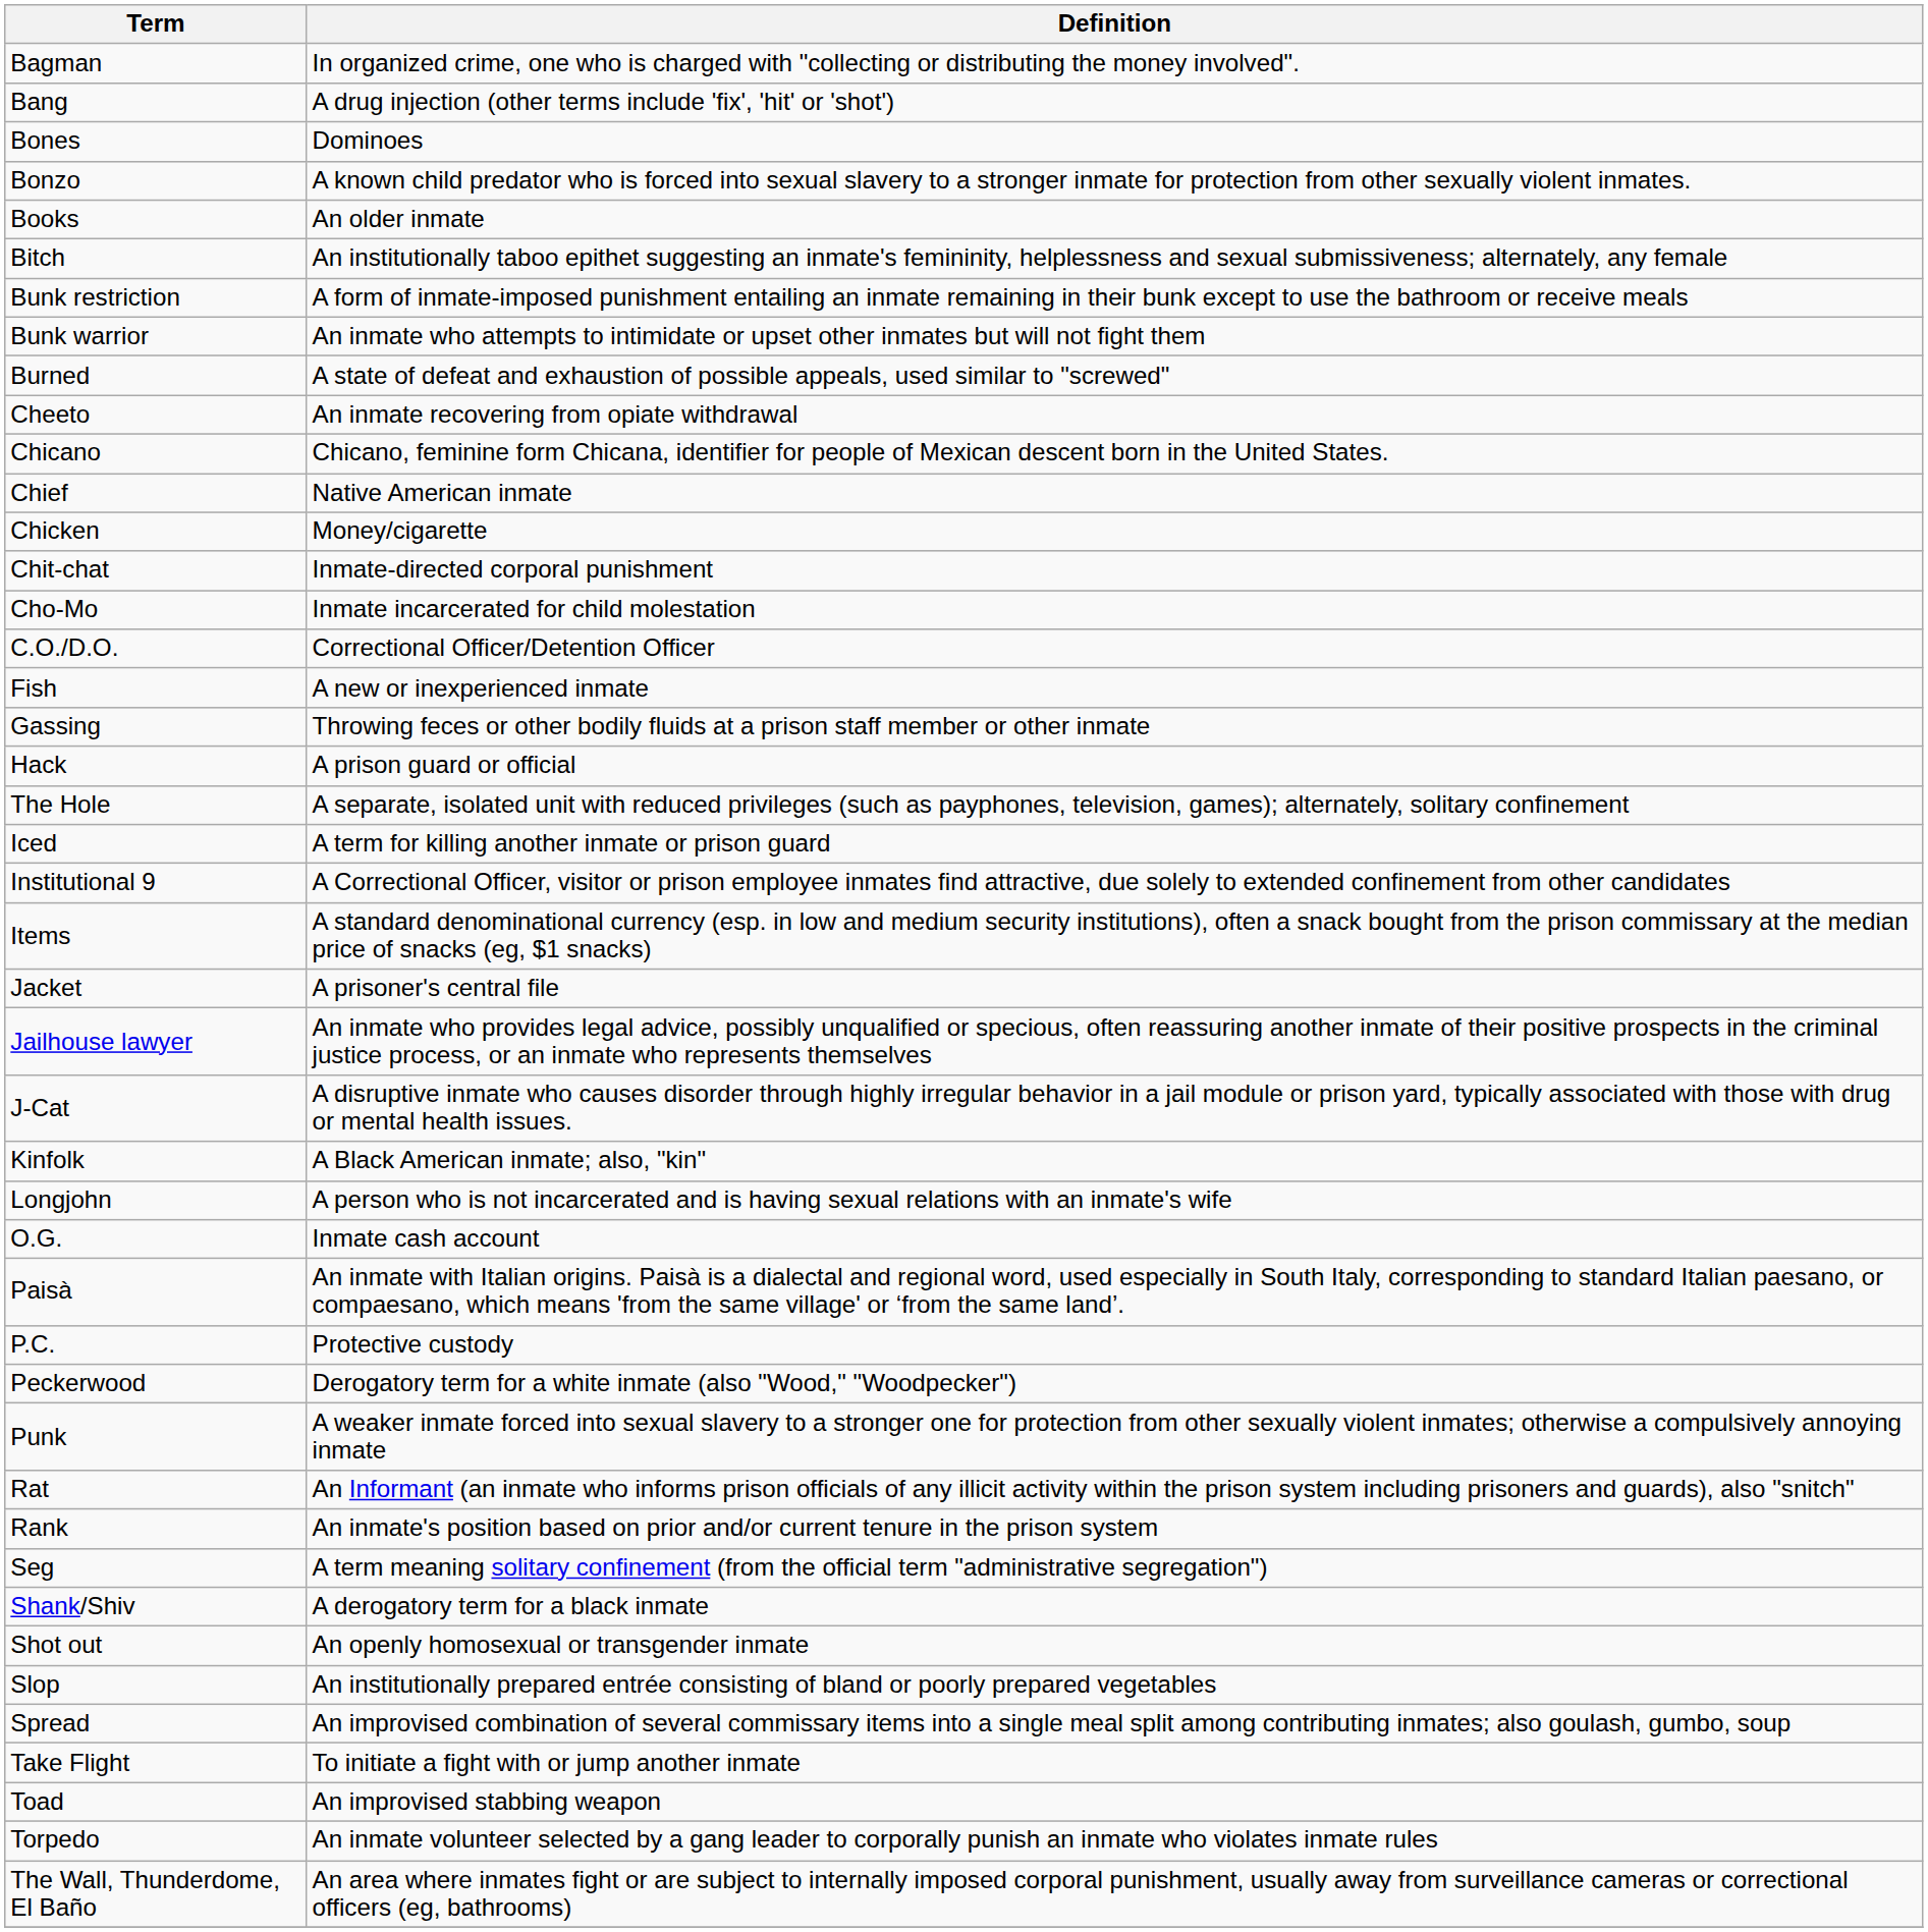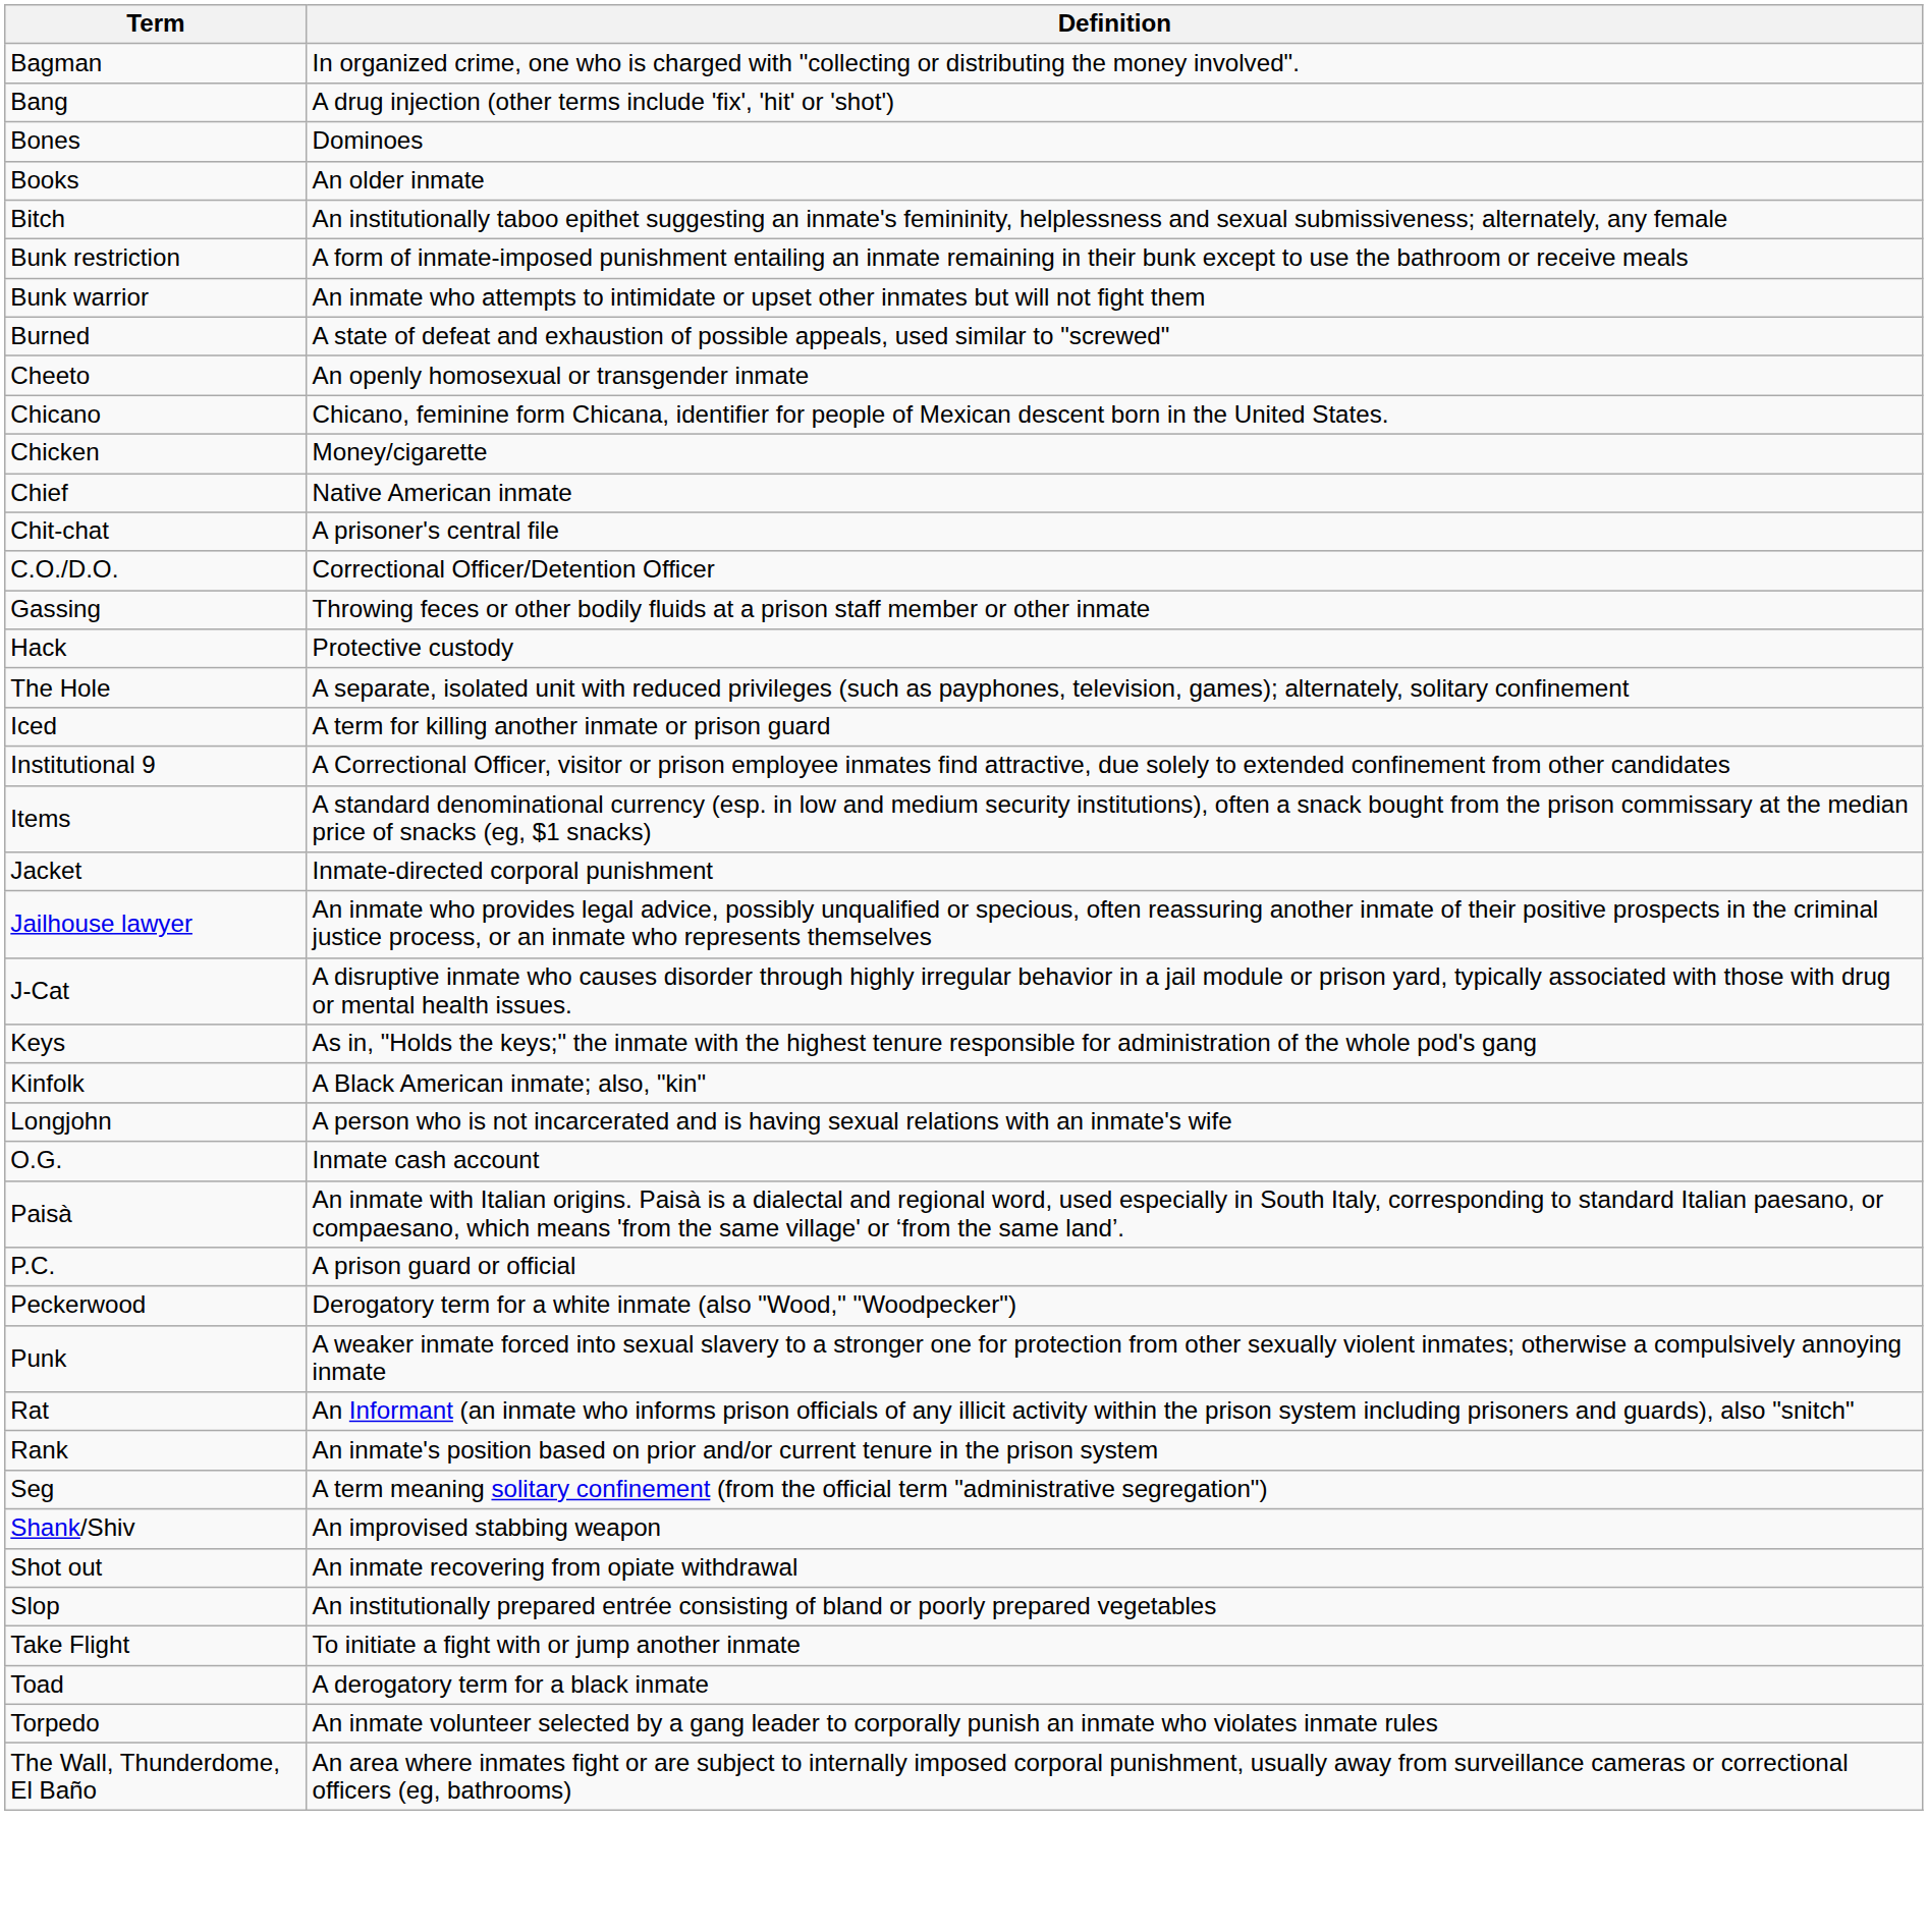- row: Bonzo | A known child predator who is forced into sexual slavery to a stronger inmate for protection from other sexually violent inmates.
Cheeto | Definition: An inmate recovering from opiate withdrawal -> An openly homosexual or transgender inmate
rows swapped: Chicken <-> Chief
Chit-chat | Definition: Inmate-directed corporal punishment -> A prisoner's central file
- row: Cho-Mo | Inmate incarcerated for child molestation
- row: Fish | A new or inexperienced inmate
Hack | Definition: A prison guard or official -> Protective custody
Jacket | Definition: A prisoner's central file -> Inmate-directed corporal punishment
+ row: Keys | As in, "Holds the keys;" the inmate with the highest tenure responsible for administration of the whole pod's gang
P.C. | Definition: Protective custody -> A prison guard or official
Shank/Shiv | Definition: A derogatory term for a black inmate -> An improvised stabbing weapon
Shot out | Definition: An openly homosexual or transgender inmate -> An inmate recovering from opiate withdrawal
- row: Spread | An improvised combination of several commissary items into a single meal split among contributing inmates; also goulash, gumbo, soup
Toad | Definition: An improvised stabbing weapon -> A derogatory term for a black inmate
